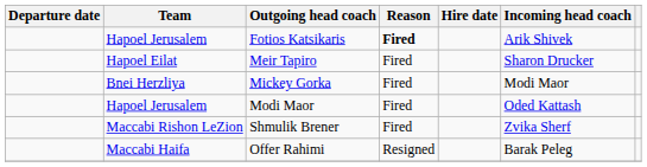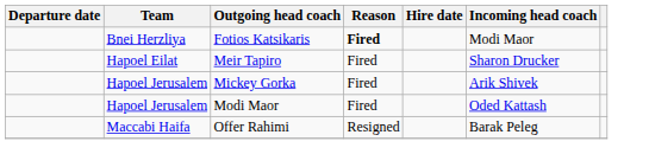Fotios Katsikaris | Team: Hapoel Jerusalem -> Bnei Herzliya
Fotios Katsikaris | Incoming head coach: Arik Shivek -> Modi Maor
Mickey Gorka | Team: Bnei Herzliya -> Hapoel Jerusalem
Mickey Gorka | Incoming head coach: Modi Maor -> Arik Shivek
- row: Maccabi Rishon LeZion | Shmulik Brener | Fired | Zvika Sherf
